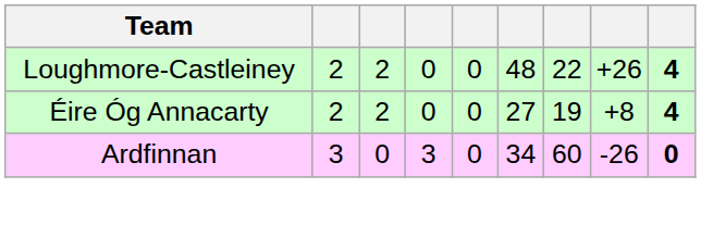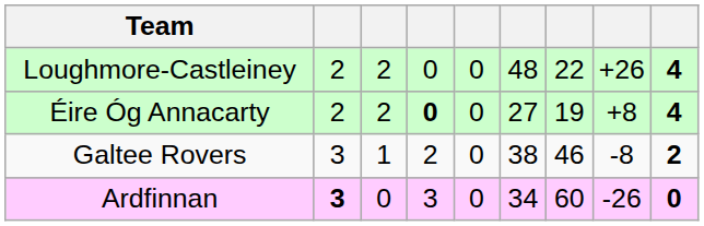Éire Óg Annacarty | column 4: normal -> bold
+ row: Galtee Rovers | 3 | 1 | 2 | 0 | 38 | 46 | -8 | 2
Ardfinnan | column 2: normal -> bold
